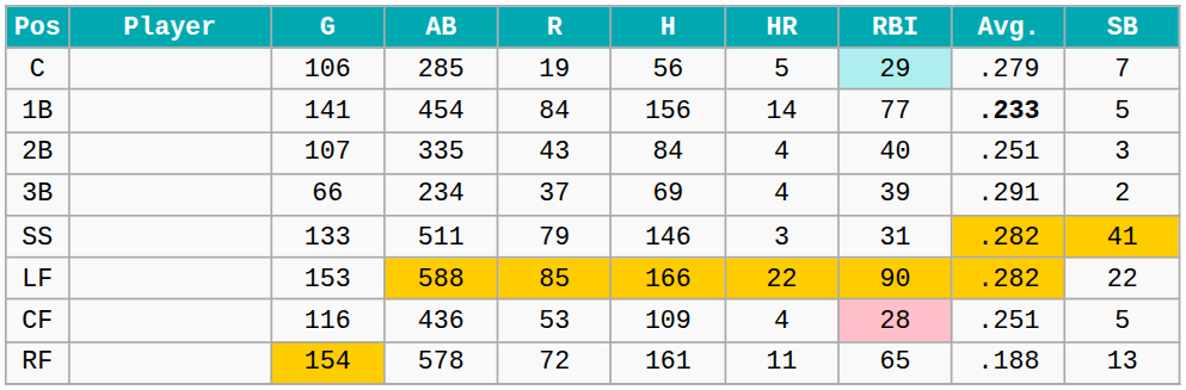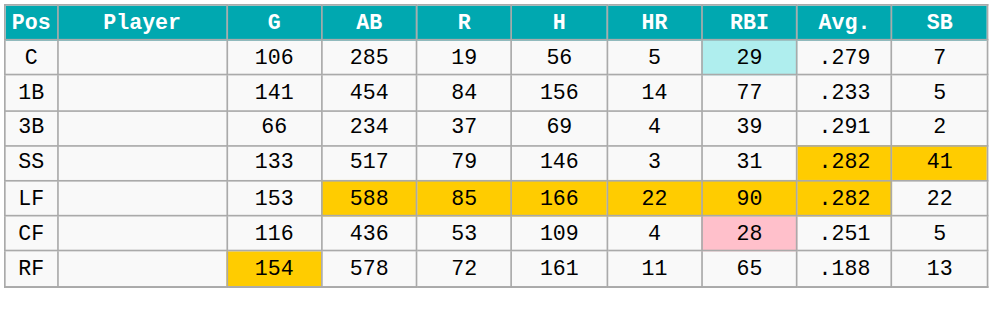1B | Avg.: bold -> normal
- row: 2B | 107 | 335 | 43 | 84 | 4 | 40 | .251 | 3
SS | AB: 511 -> 517
